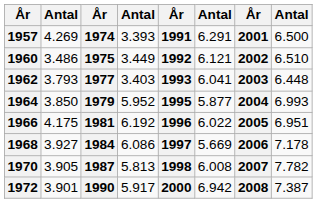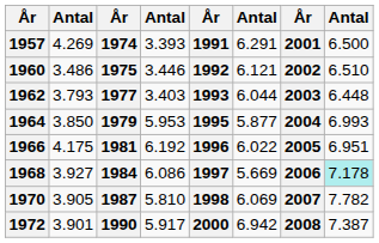1960 | column 4: 3.449 -> 3.446
1962 | column 6: 6.041 -> 6.044
1964 | column 4: 5.952 -> 5.953
1968 | column 8: no background -> paleturquoise background
1970 | column 4: 5.813 -> 5.810
1970 | column 6: 6.008 -> 6.069
